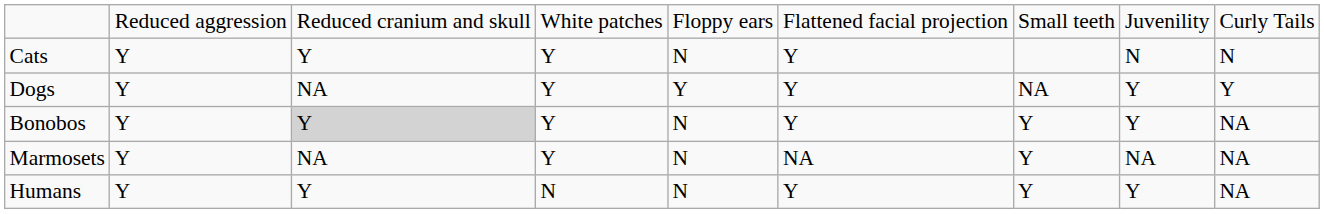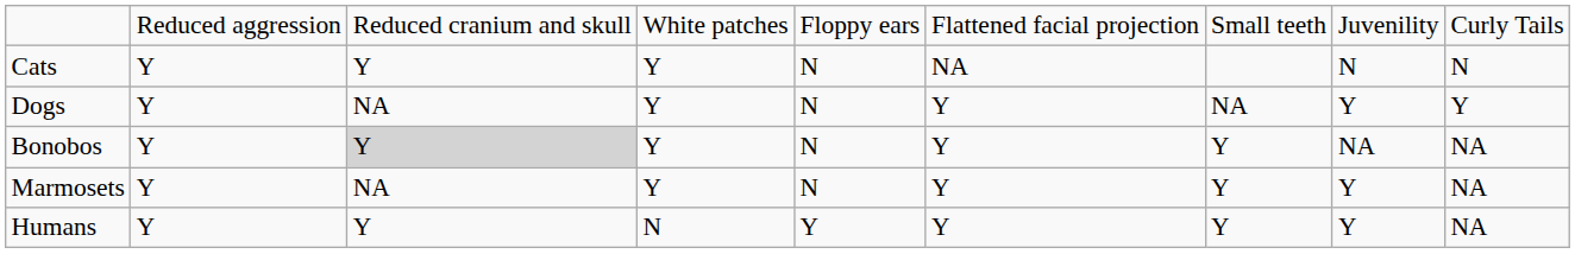Cats | column 6: Y -> NA
Dogs | column 5: Y -> N
Bonobos | column 8: Y -> NA
Marmosets | column 6: NA -> Y
Marmosets | column 8: NA -> Y
Humans | column 5: N -> Y
